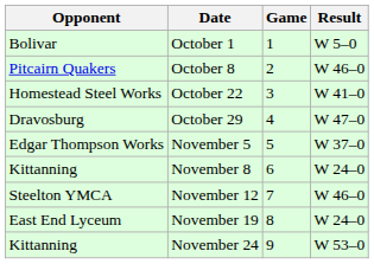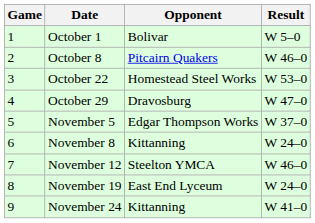columns swapped: Game <-> Opponent
October 22 | Result: W 41–0 -> W 53–0
November 24 | Result: W 53–0 -> W 41–0
